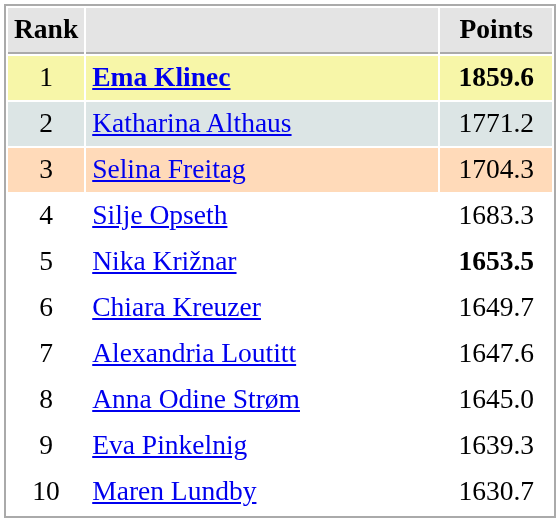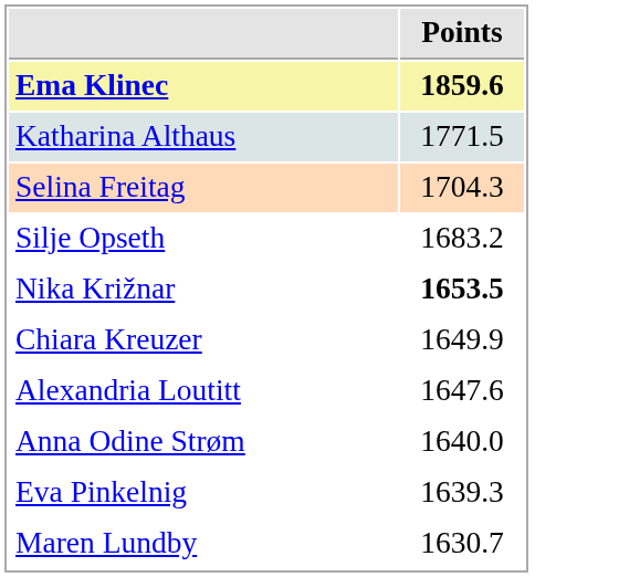- column: Rank | 1 | 2 | 3 | 4 | 5 | 6 | 7 | 8 | 9 | 10
Katharina Althaus | Points: 1771.2 -> 1771.5
Silje Opseth | Points: 1683.3 -> 1683.2
Chiara Kreuzer | Points: 1649.7 -> 1649.9
Anna Odine Strøm | Points: 1645.0 -> 1640.0
